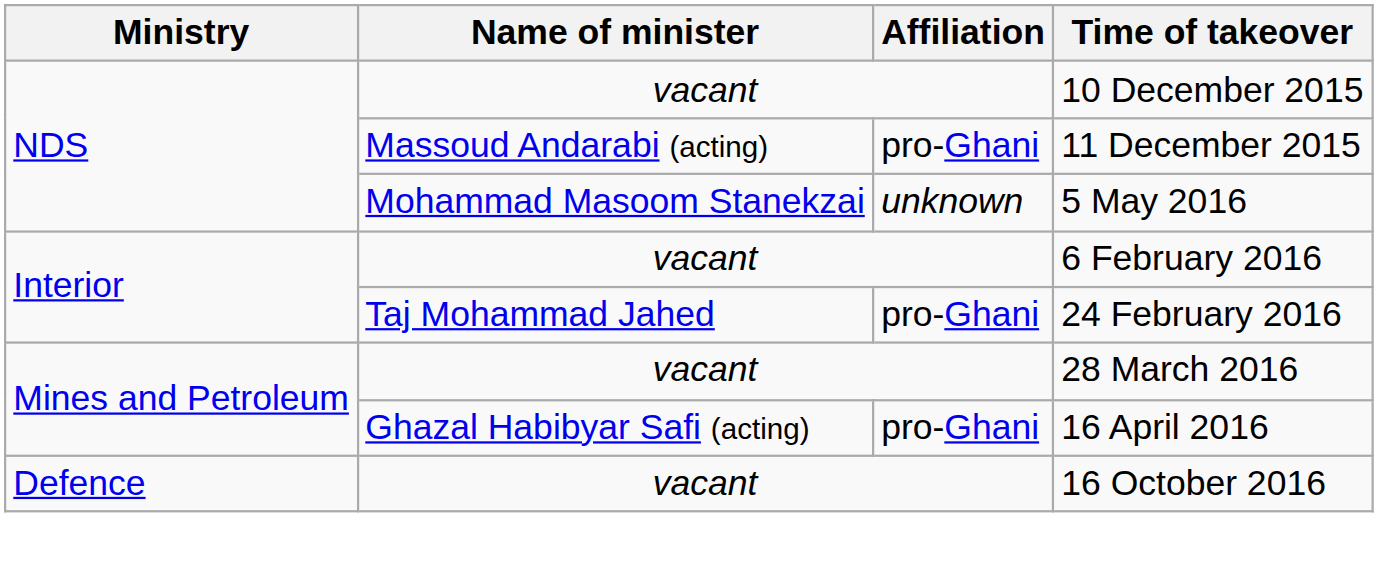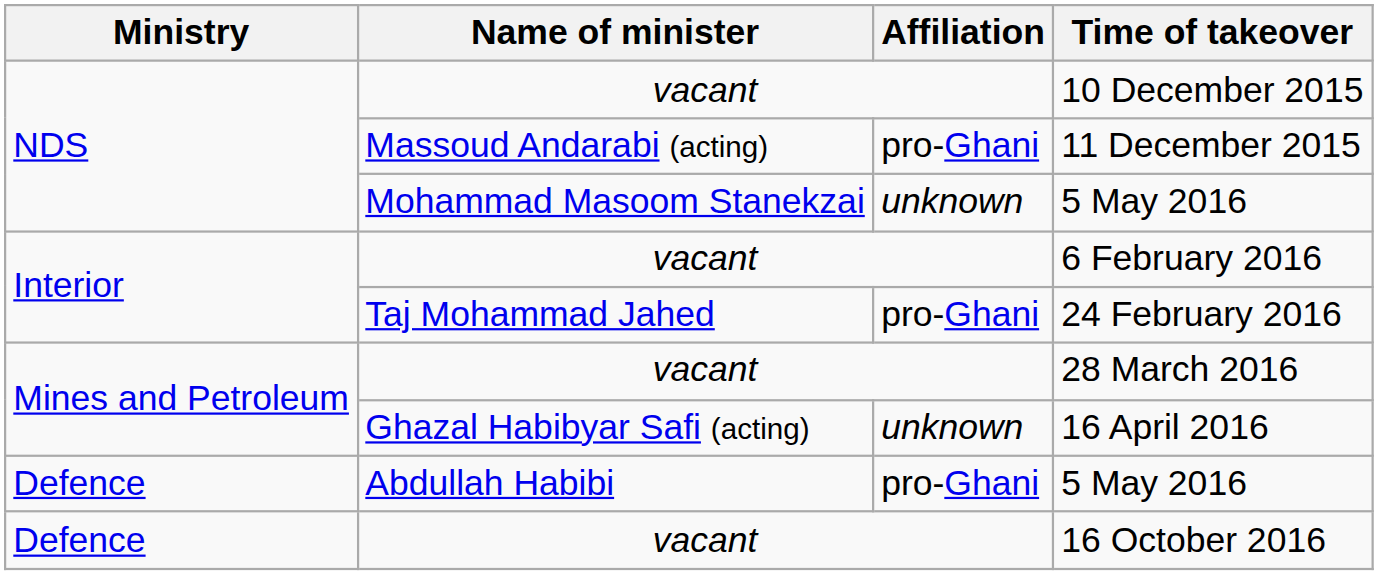16 April 2016 | Affiliation: pro-Ghani -> unknown
+ row: Defence | Abdullah Habibi | pro-Ghani | 5 May 2016
